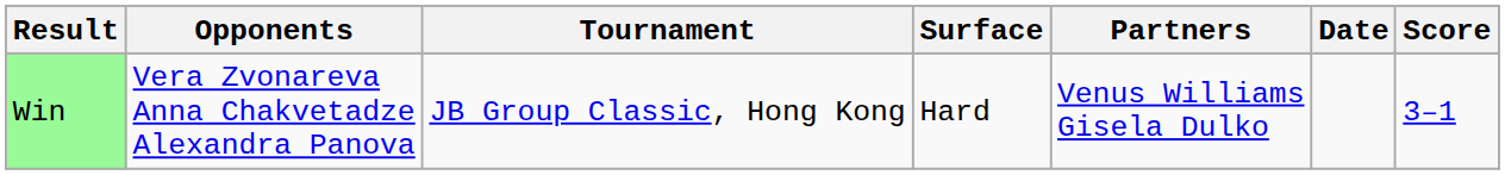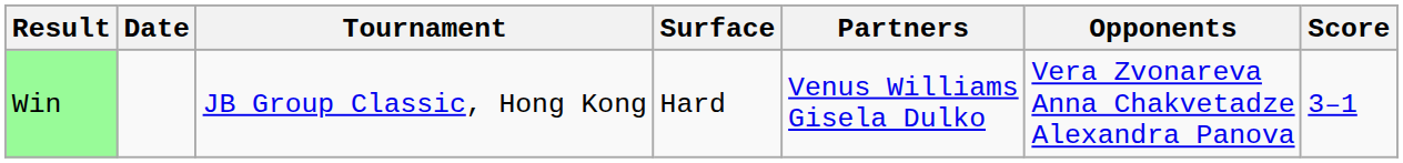columns swapped: Date <-> Opponents
